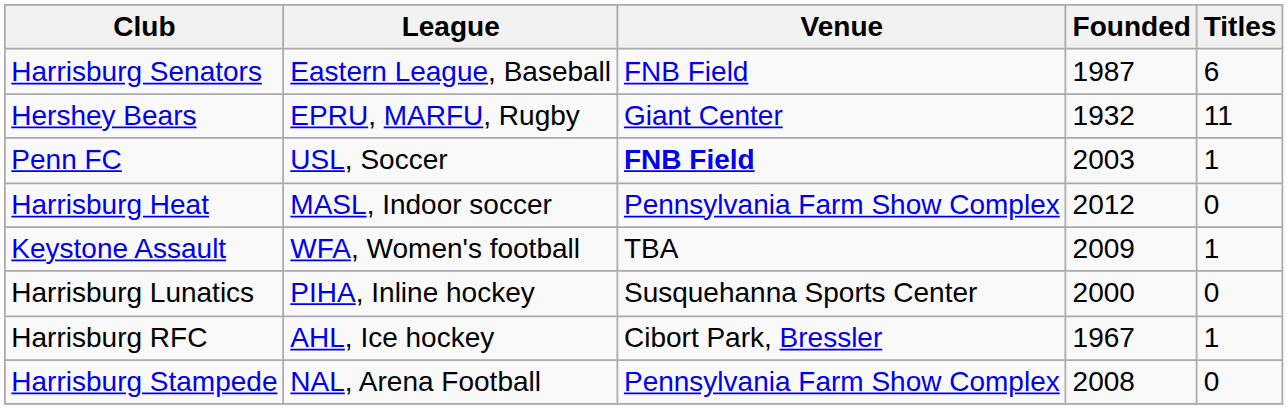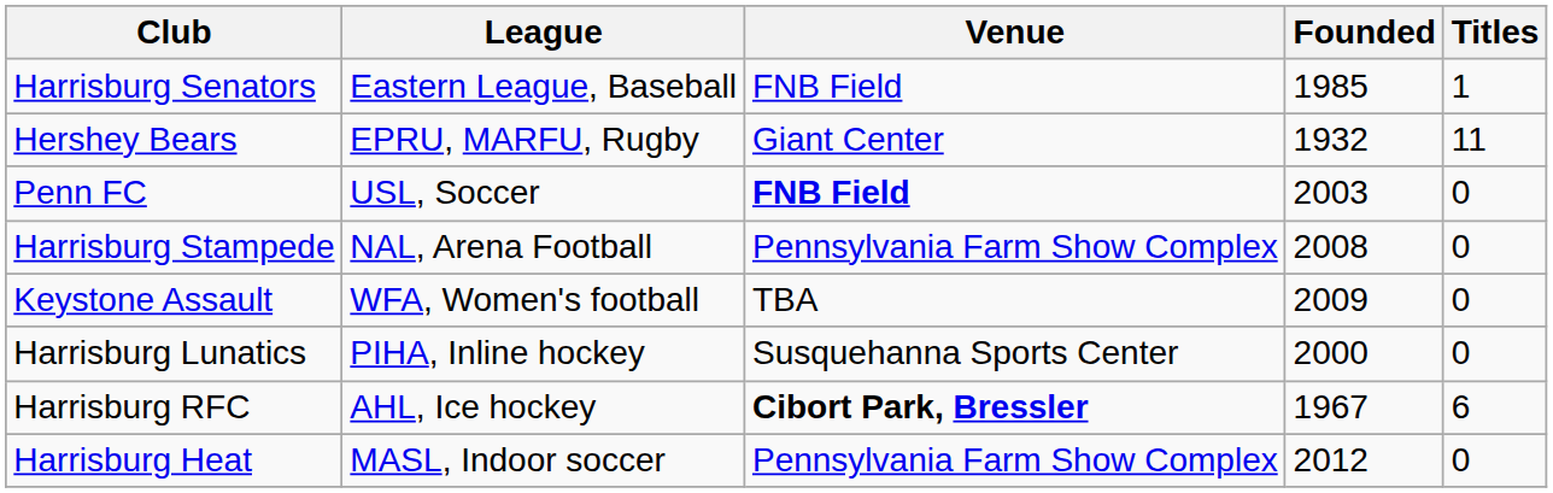Harrisburg Senators | Founded: 1987 -> 1985
Harrisburg Senators | Titles: 6 -> 1
Penn FC | Titles: 1 -> 0
rows swapped: Harrisburg Heat <-> Harrisburg Stampede
Keystone Assault | Titles: 1 -> 0
Harrisburg RFC | Venue: normal -> bold
Harrisburg RFC | Titles: 1 -> 6
